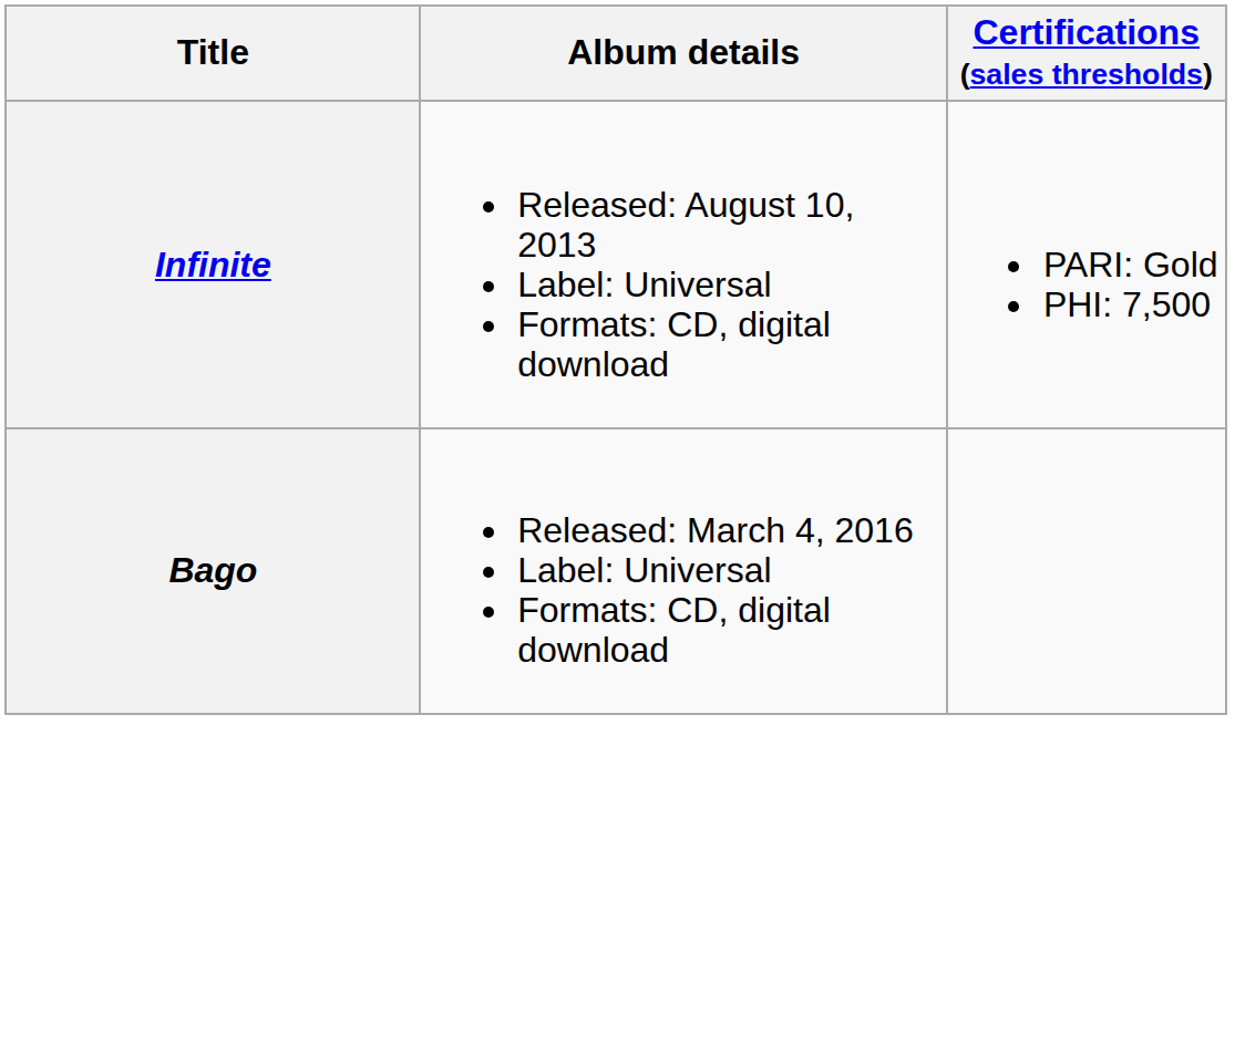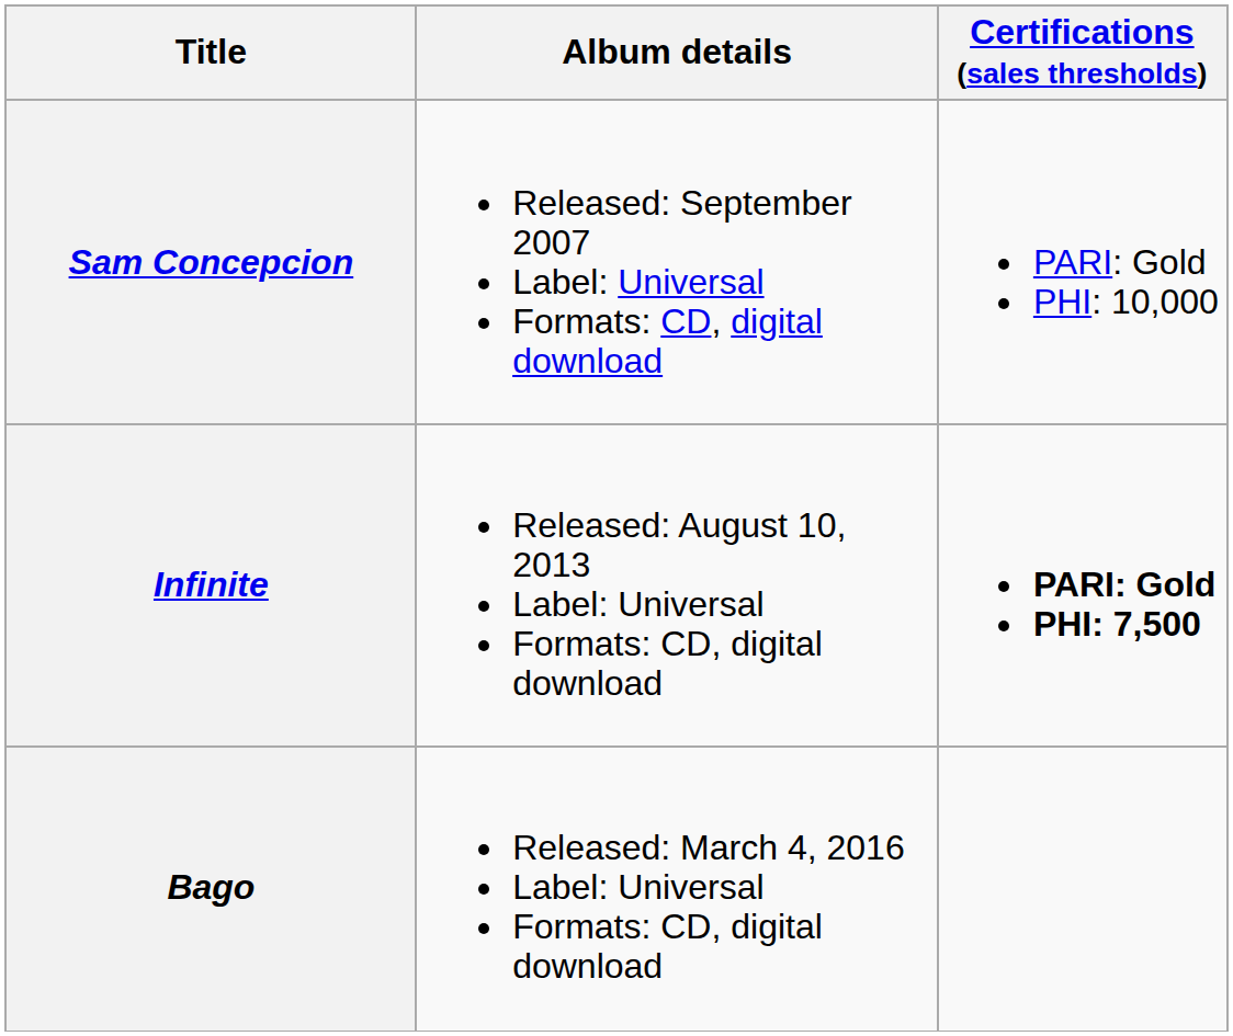+ row: Sam Concepcion | Released: September 2007 Label: Universal Formats: CD, digital download | PARI: Gold PHI: 10,000
Infinite | Certifications (sales thresholds): normal -> bold
